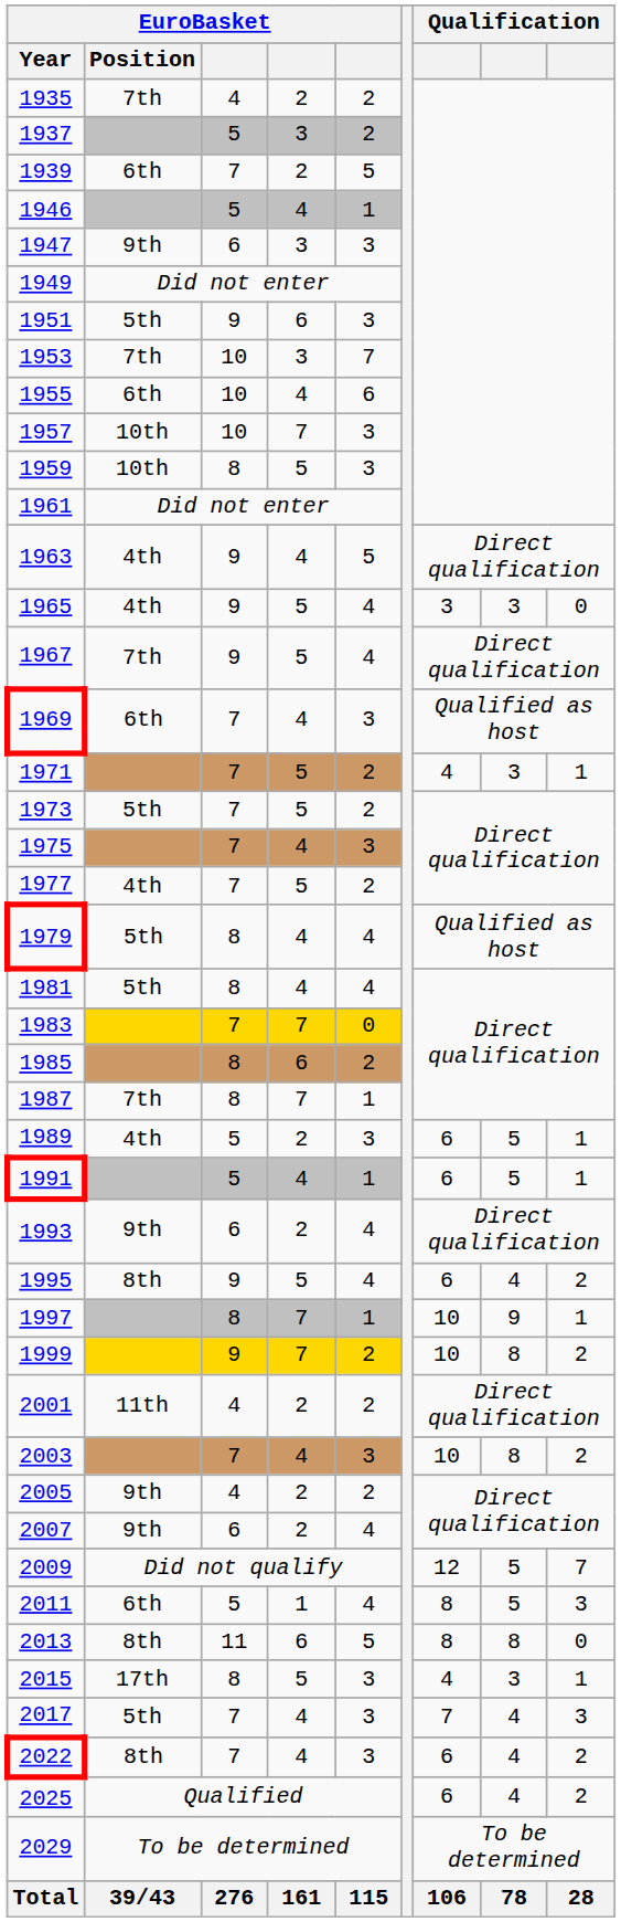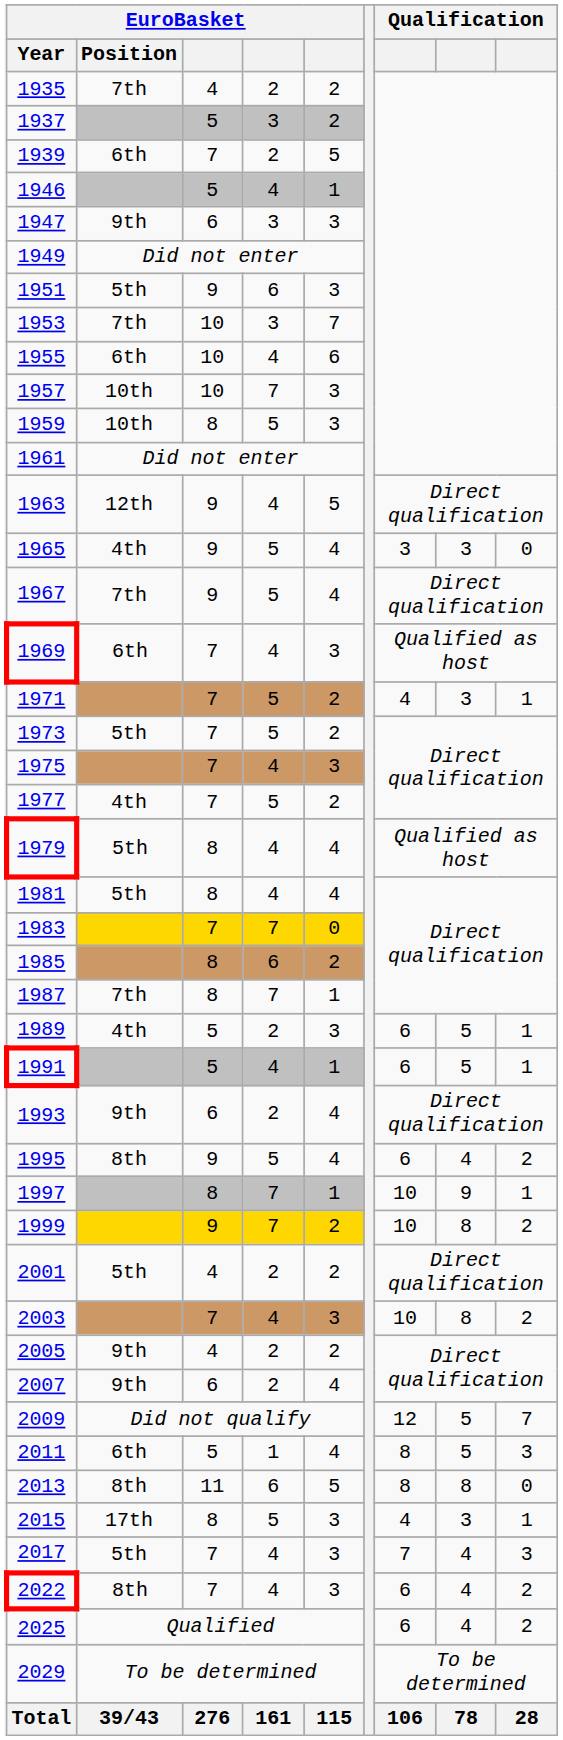1963 | EuroBasket / Position: 4th -> 12th
2001 | EuroBasket / Position: 11th -> 5th
